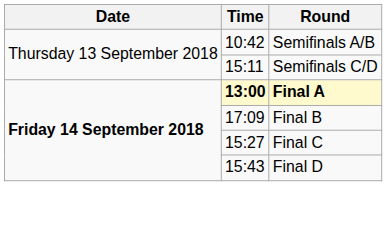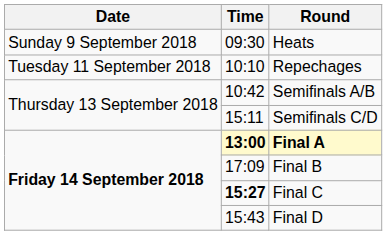+ row: Sunday 9 September 2018 | 09:30 | Heats
+ row: Tuesday 11 September 2018 | 10:10 | Repechages
Final C | Time: normal -> bold
